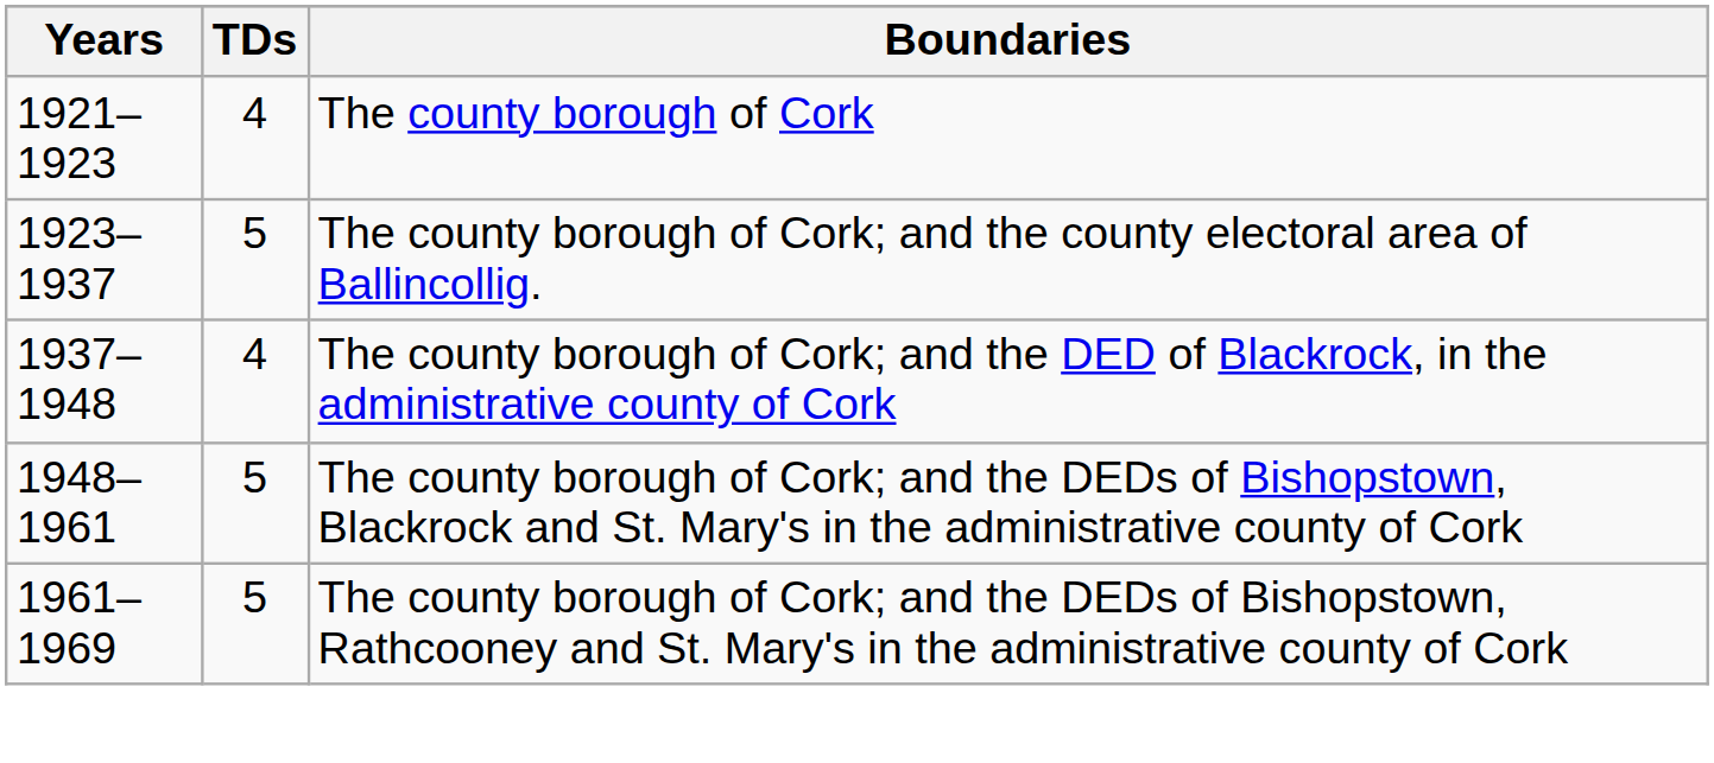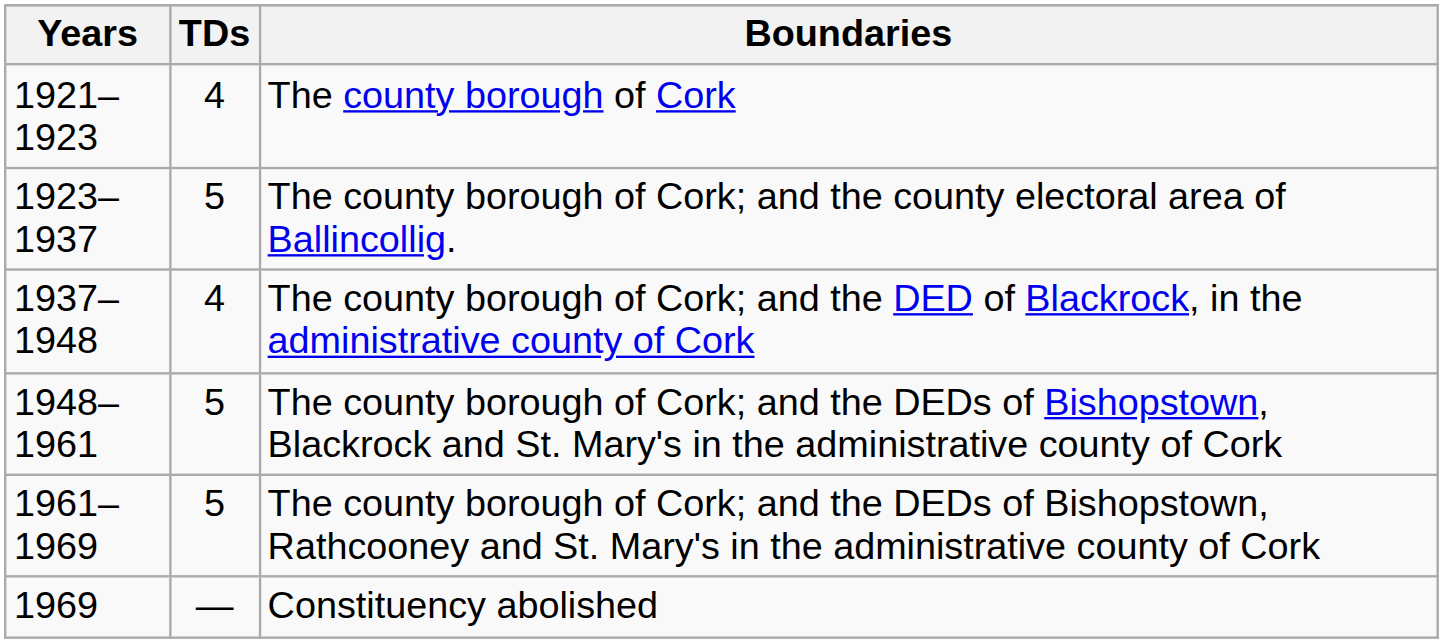+ row: 1969 | — | Constituency abolished
